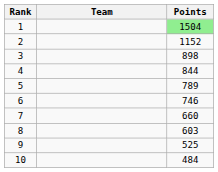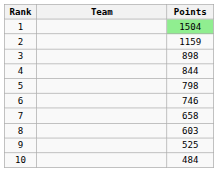2 | Points: 1152 -> 1159
5 | Points: 789 -> 798
7 | Points: 660 -> 658
